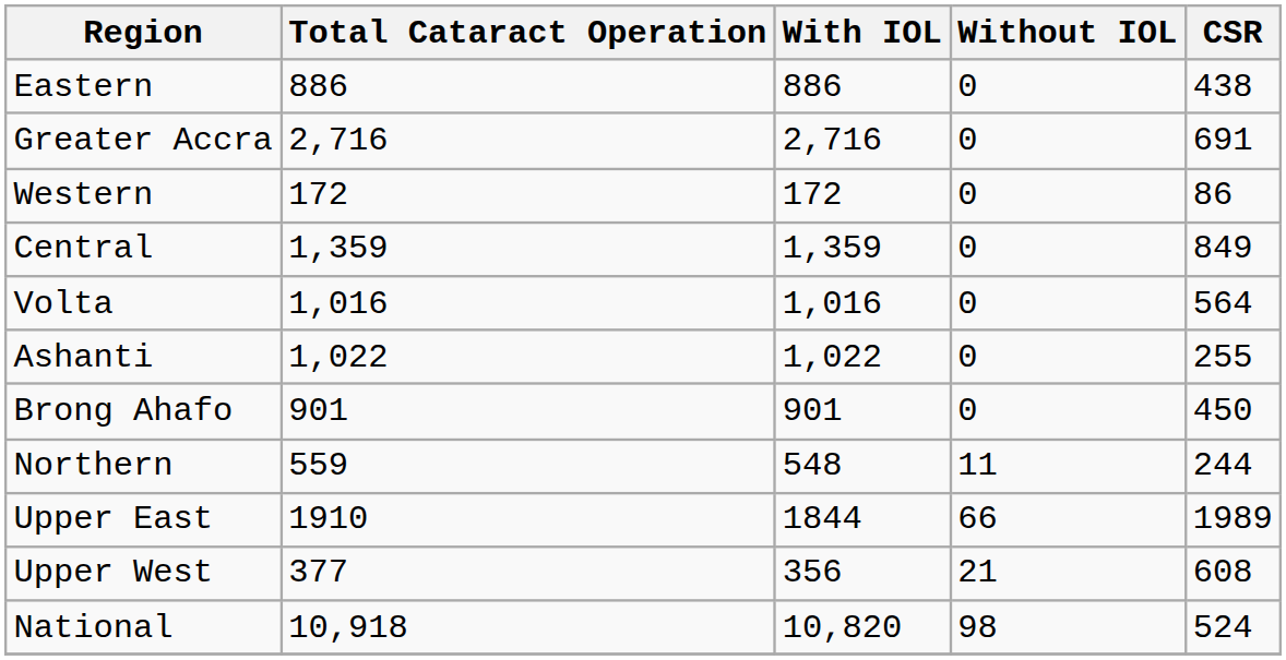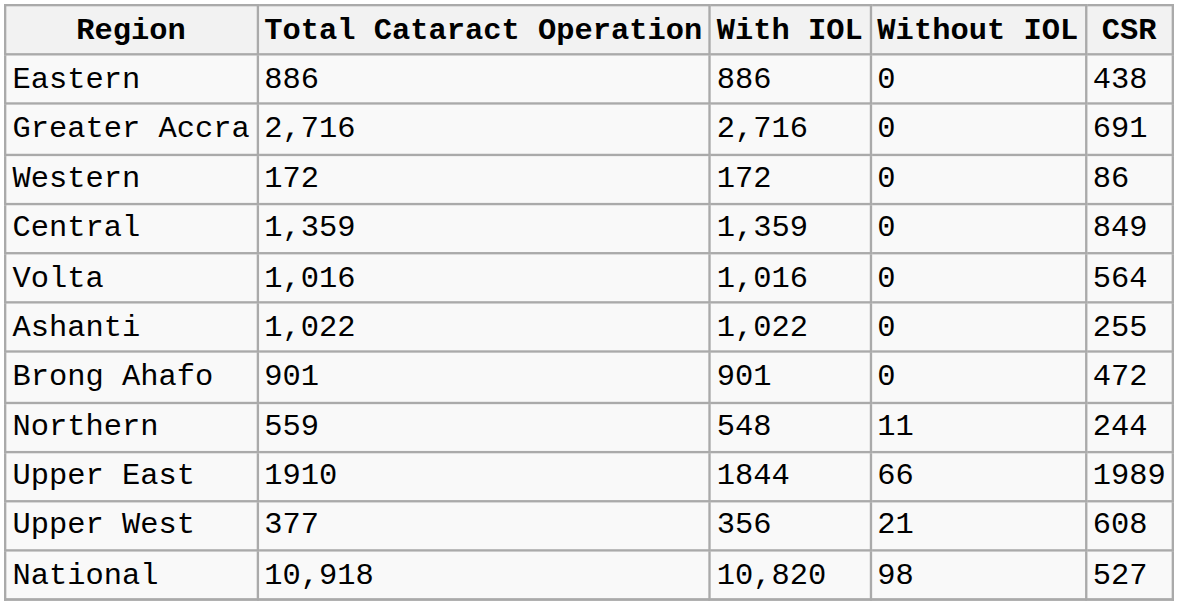Brong Ahafo | CSR: 450 -> 472
National | CSR: 524 -> 527
